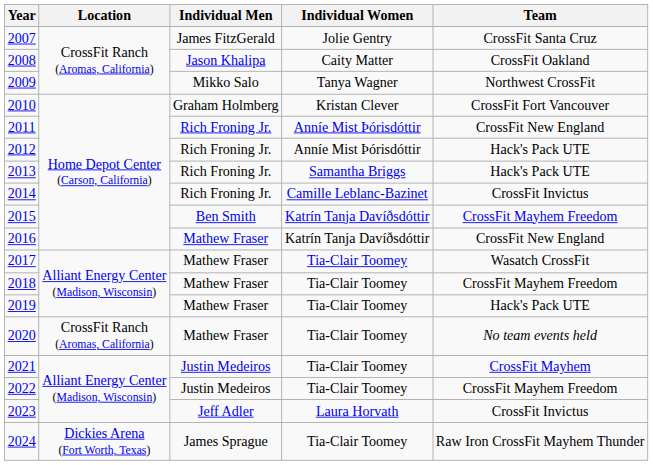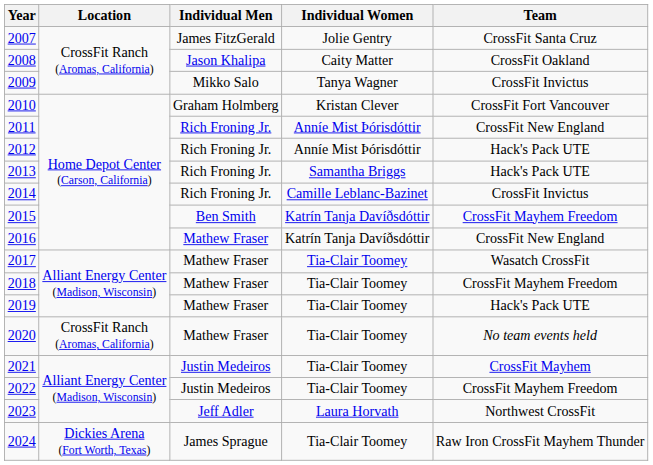2009 | Team: Northwest CrossFit -> CrossFit Invictus
2023 | Team: CrossFit Invictus -> Northwest CrossFit
